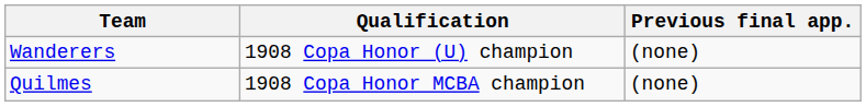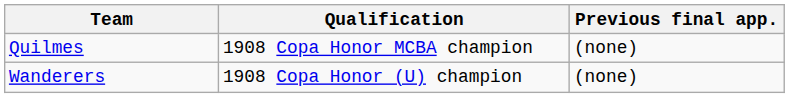rows swapped: Wanderers <-> Quilmes
